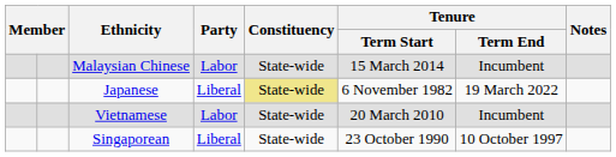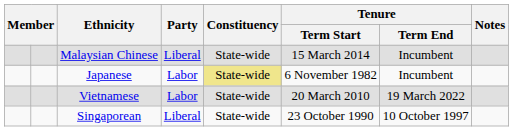Malaysian Chinese | Party: Labor -> Liberal
Japanese | Party: Liberal -> Labor
Japanese | Tenure / Term End: 19 March 2022 -> Incumbent
Vietnamese | Tenure / Term End: Incumbent -> 19 March 2022
